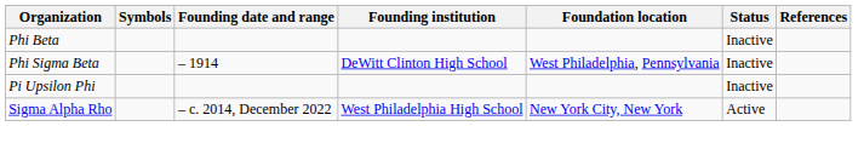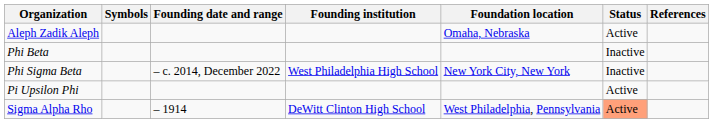+ row: Aleph Zadik Aleph | Omaha, Nebraska | Active
Phi Sigma Beta | Founding date and range: – 1914 -> – c. 2014, December 2022
Phi Sigma Beta | Founding institution: DeWitt Clinton High School -> West Philadelphia High School
Phi Sigma Beta | Foundation location: West Philadelphia, Pennsylvania -> New York City, New York
Pi Upsilon Phi | Status: Inactive -> Active
Sigma Alpha Rho | Founding date and range: – c. 2014, December 2022 -> – 1914
Sigma Alpha Rho | Founding institution: West Philadelphia High School -> DeWitt Clinton High School
Sigma Alpha Rho | Foundation location: New York City, New York -> West Philadelphia, Pennsylvania
Sigma Alpha Rho | Status: no background -> lightsalmon background
